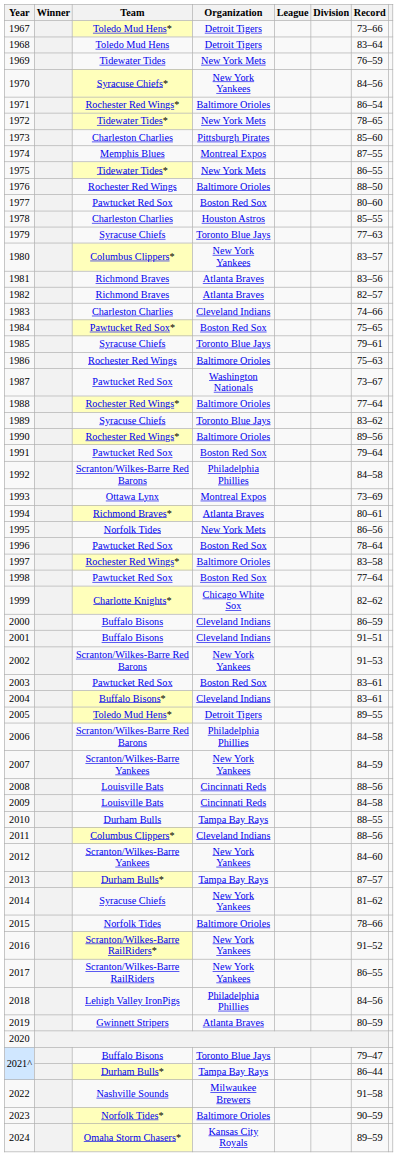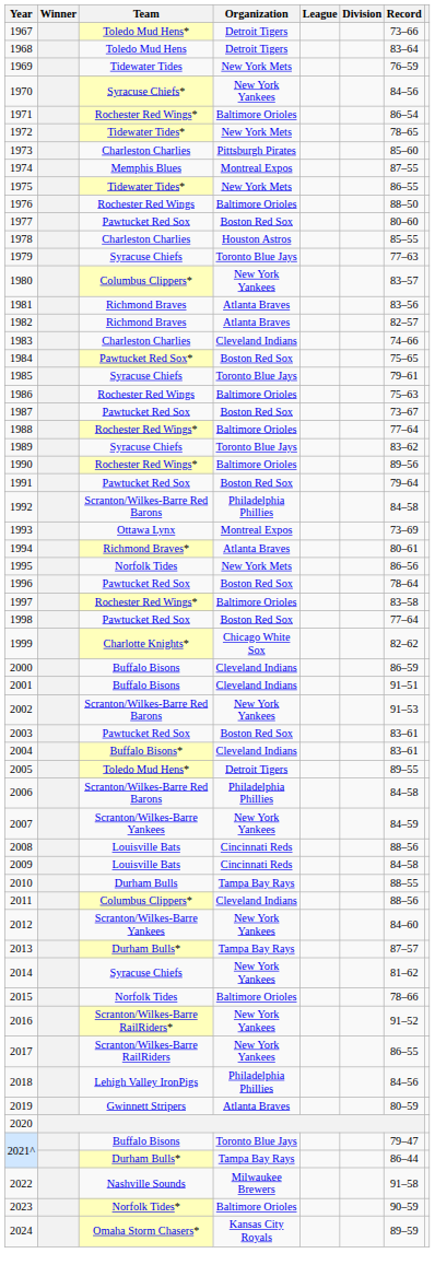1987 | Organization: Washington Nationals -> Boston Red Sox
